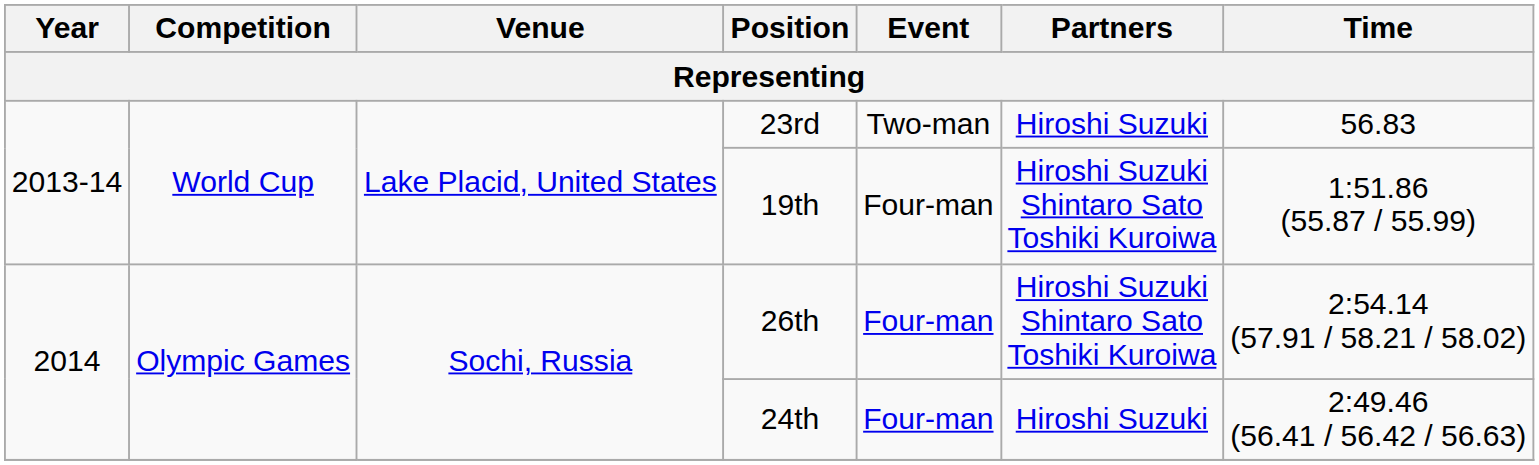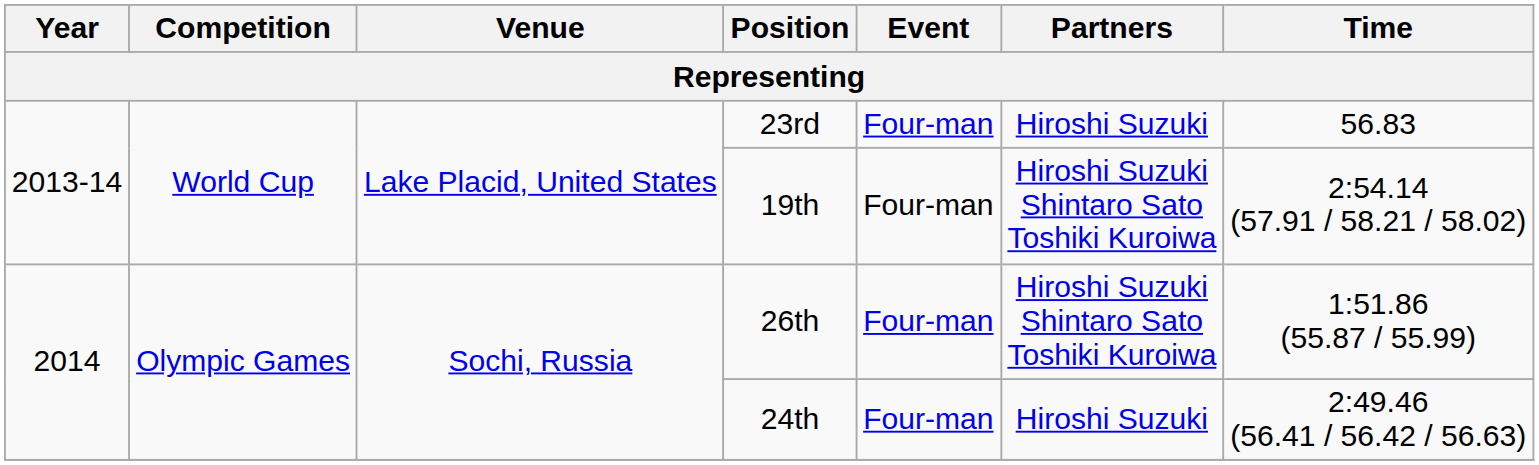23rd | Event: Two-man -> Four-man
19th | Time: 1:51.86 (55.87 / 55.99) -> 2:54.14 (57.91 / 58.21 / 58.02)
26th | Time: 2:54.14 (57.91 / 58.21 / 58.02) -> 1:51.86 (55.87 / 55.99)
